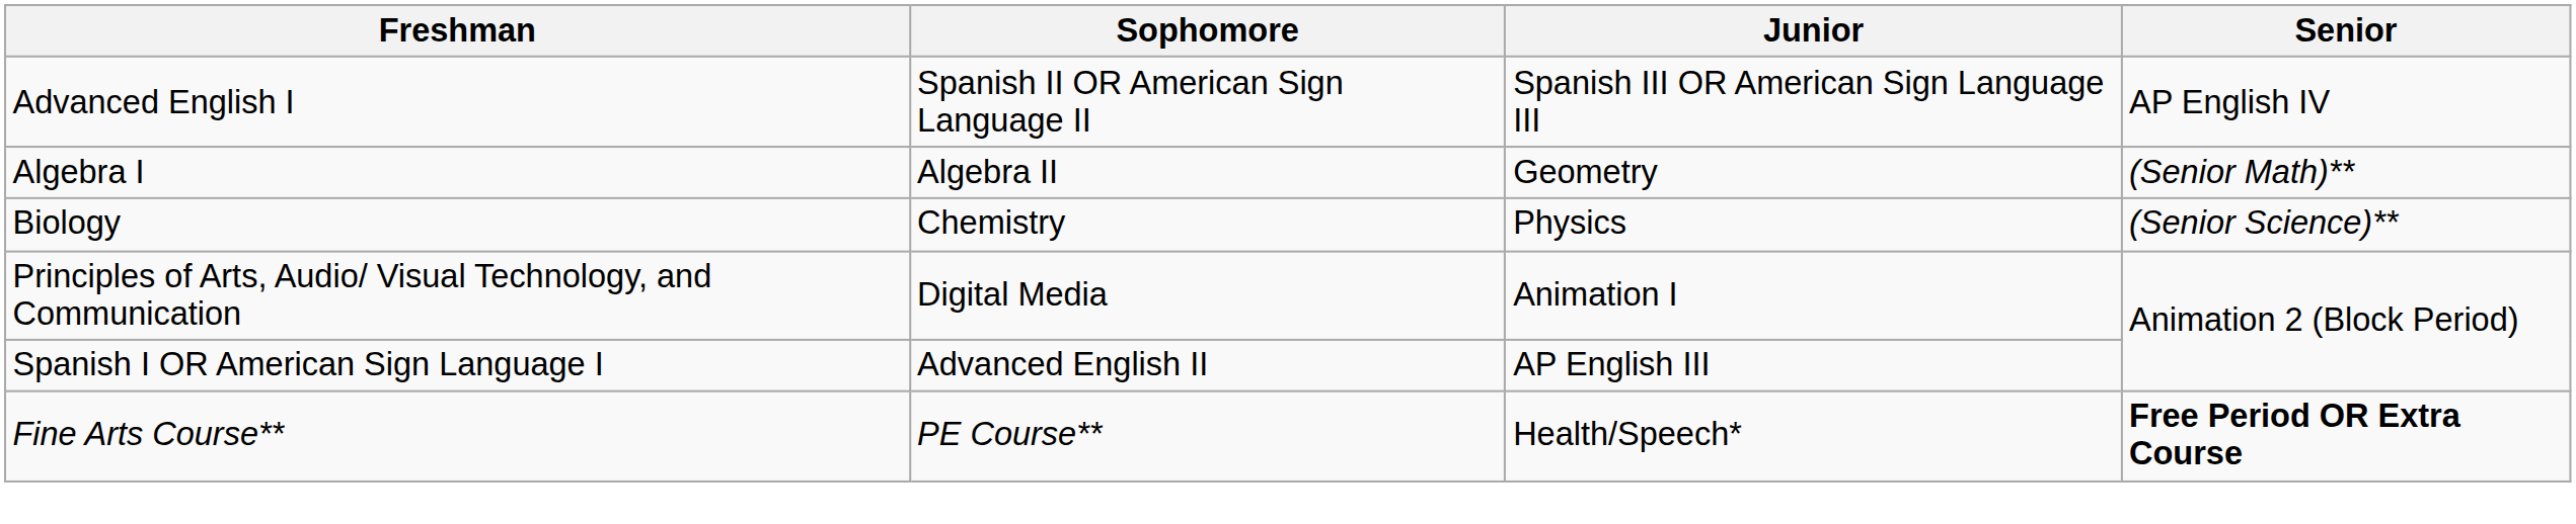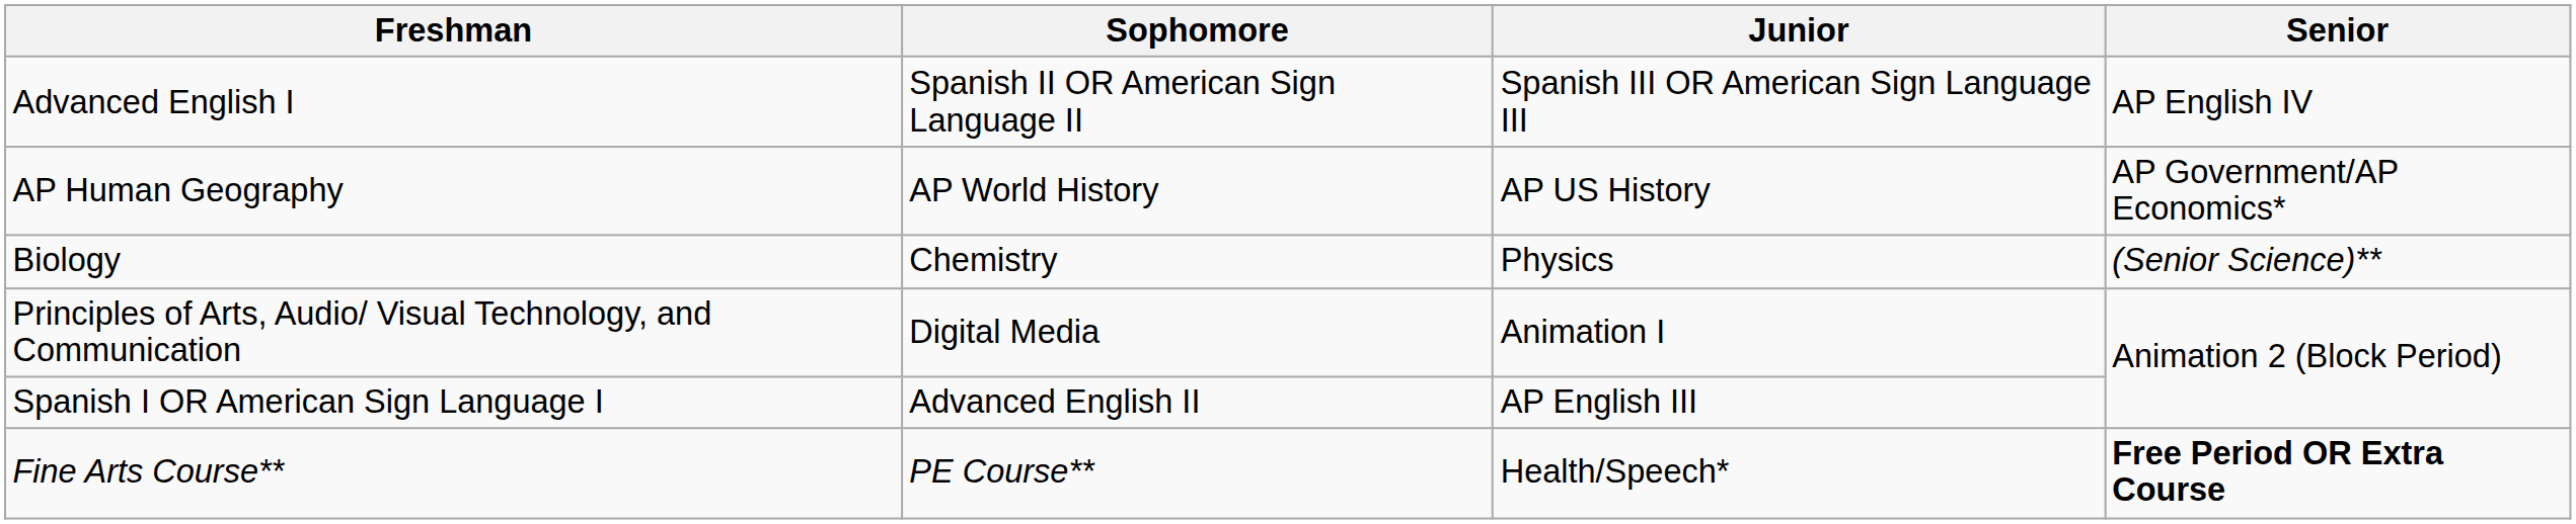+ row: AP Human Geography | AP World History | AP US History | AP Government/AP Economics*
- row: Algebra I | Algebra II | Geometry | (Senior Math)**
